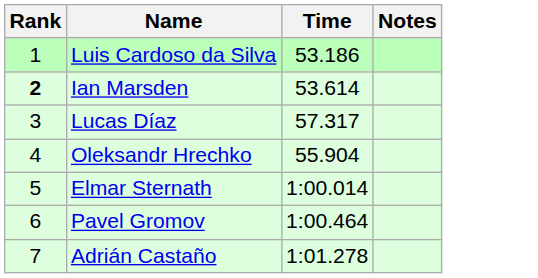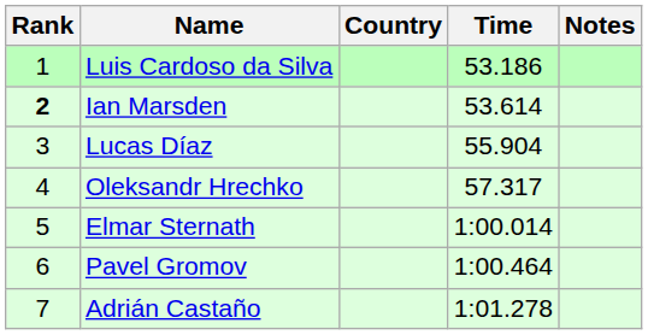+ column: Country
Lucas Díaz | Time: 57.317 -> 55.904
Oleksandr Hrechko | Time: 55.904 -> 57.317
